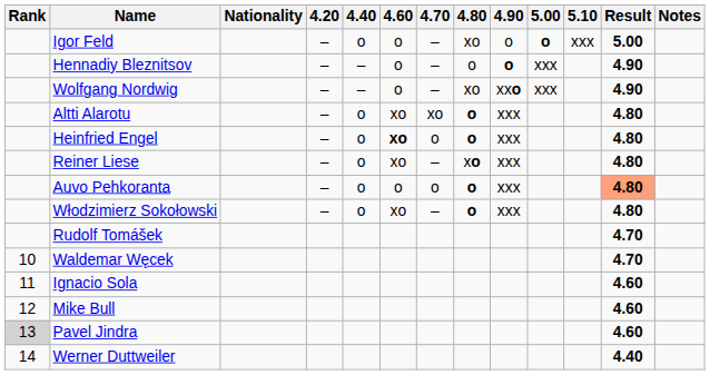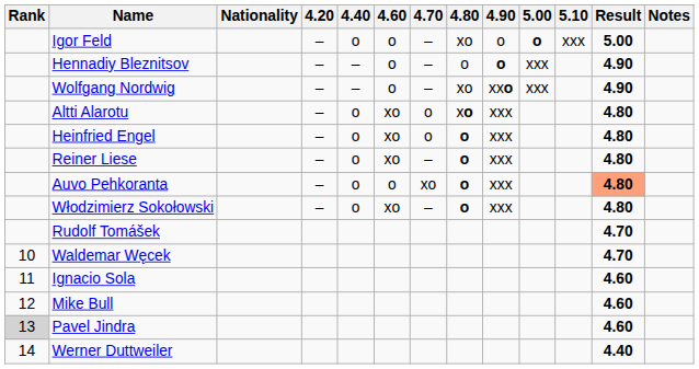Altti Alarotu | 4.70: xo -> o
Altti Alarotu | 4.80: o -> xo
Heinfried Engel | 4.60: bold -> normal
Reiner Liese | 4.80: xo -> o
Auvo Pehkoranta | 4.70: o -> xo
